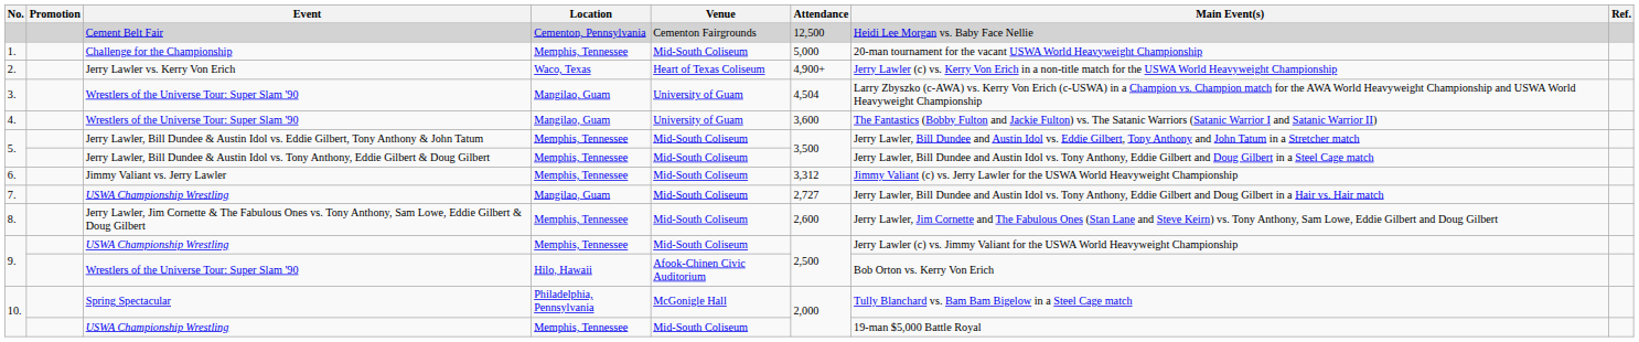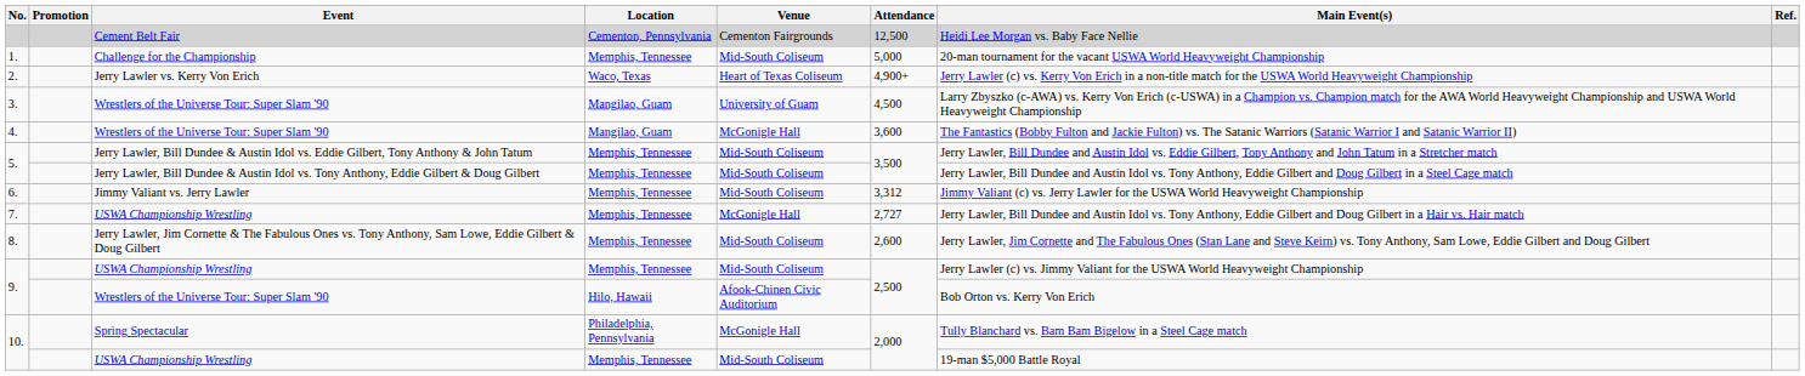3. | Attendance: 4,504 -> 4,500
4. | Venue: University of Guam -> McGonigle Hall
7. | Location: Mangilao, Guam -> Memphis, Tennessee
7. | Venue: Mid-South Coliseum -> McGonigle Hall
